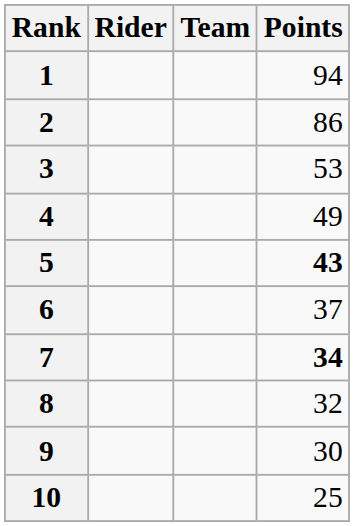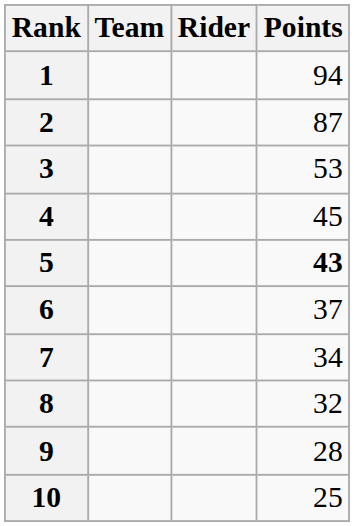columns swapped: Rider <-> Team
2 | Points: 86 -> 87
4 | Points: 49 -> 45
7 | Points: bold -> normal
9 | Points: 30 -> 28
